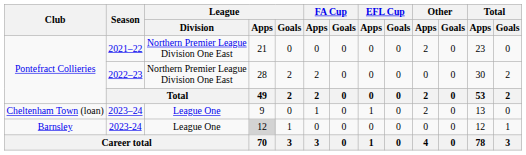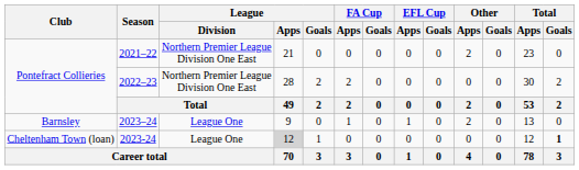2023–24 | Club: Cheltenham Town (loan) -> Barnsley
2023-24 | Club: Barnsley -> Cheltenham Town (loan)
2023-24 | Total / Goals: normal -> bold
